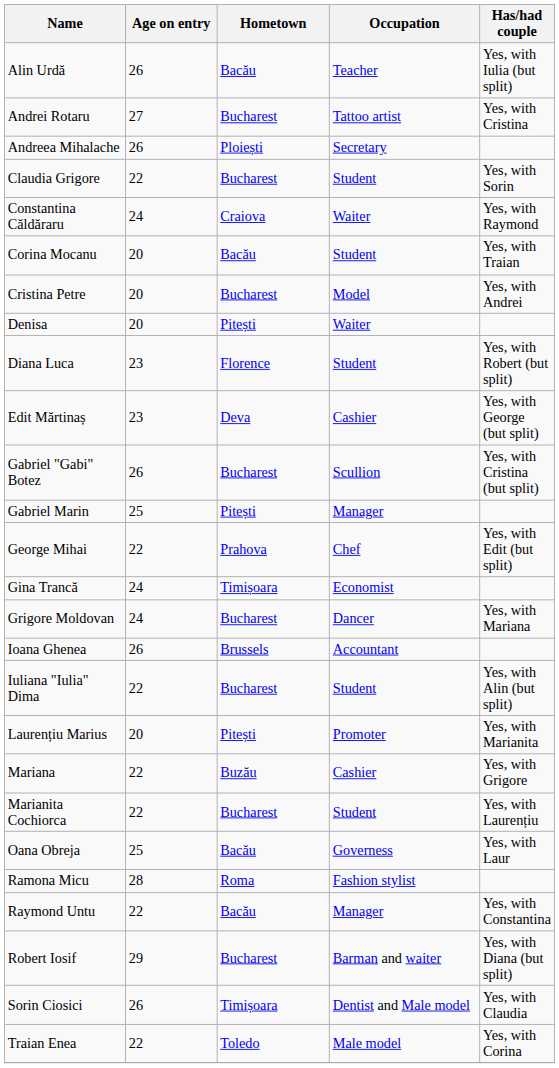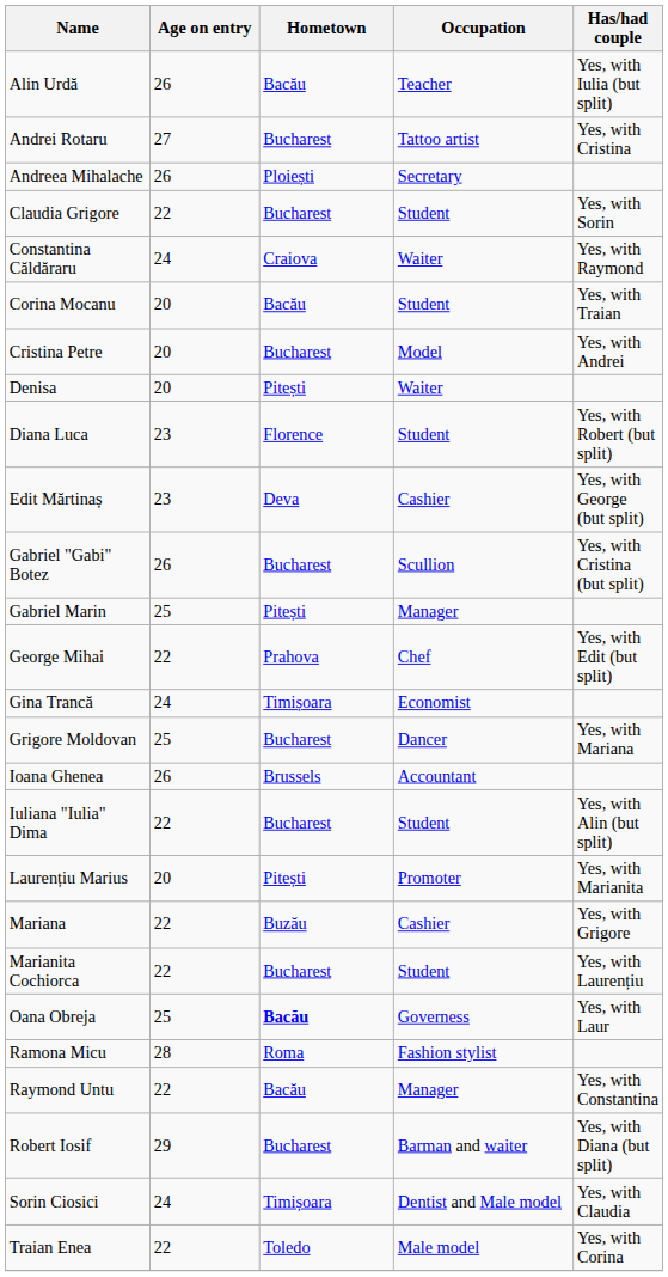Grigore Moldovan | Age on entry: 24 -> 25
Oana Obreja | Hometown: normal -> bold
Sorin Ciosici | Age on entry: 26 -> 24
